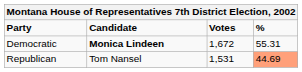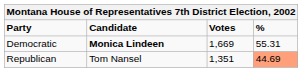Democratic | Votes: 1,672 -> 1,669
Republican | Votes: 1,531 -> 1,351
